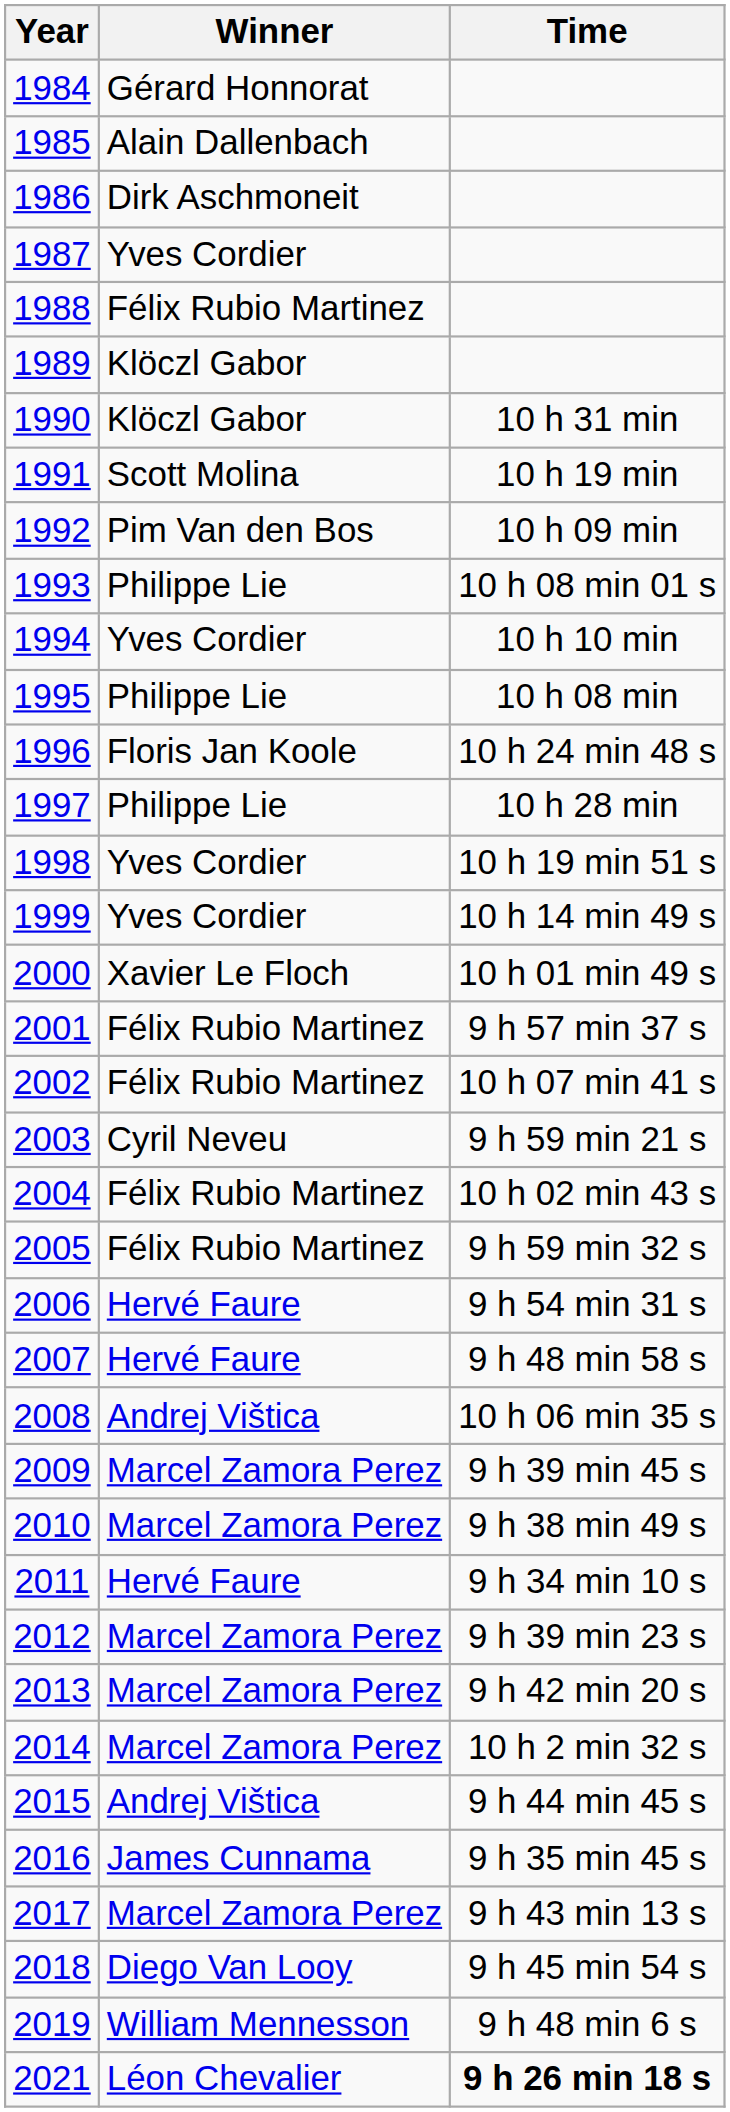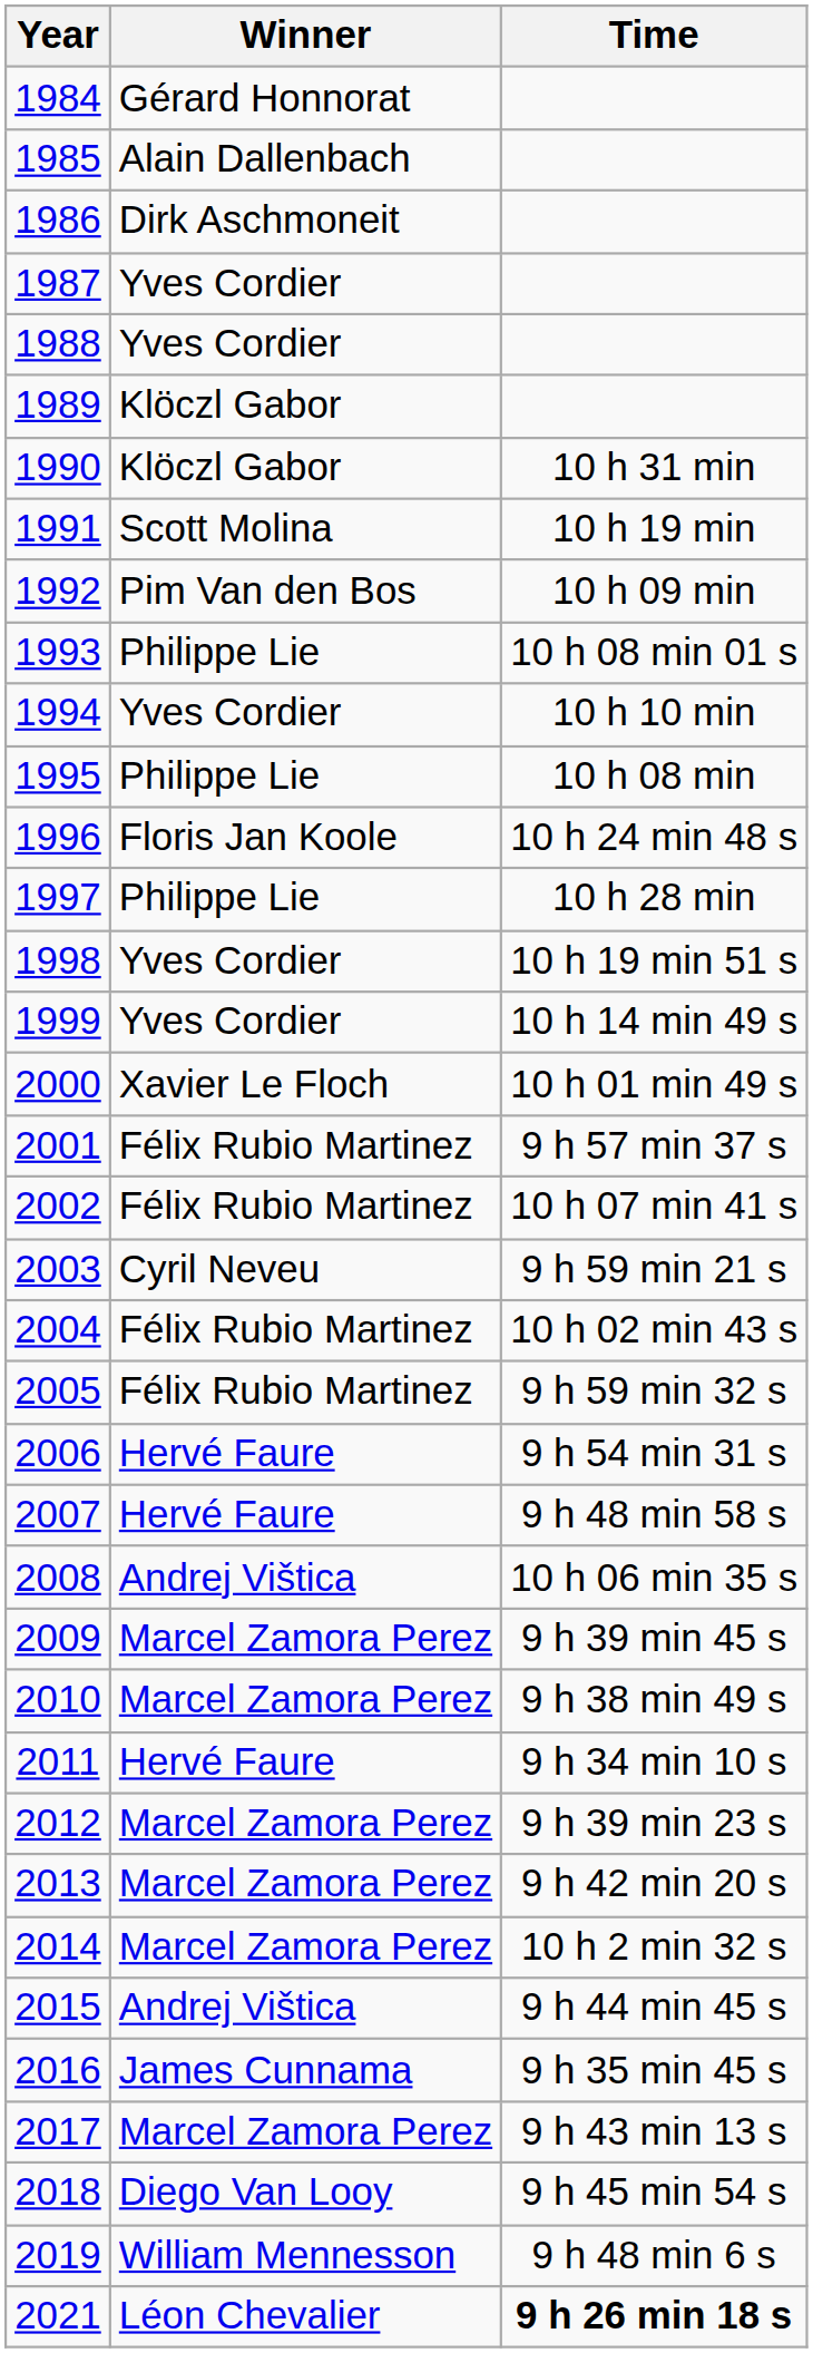1988 | Winner: Félix Rubio Martinez -> Yves Cordier
